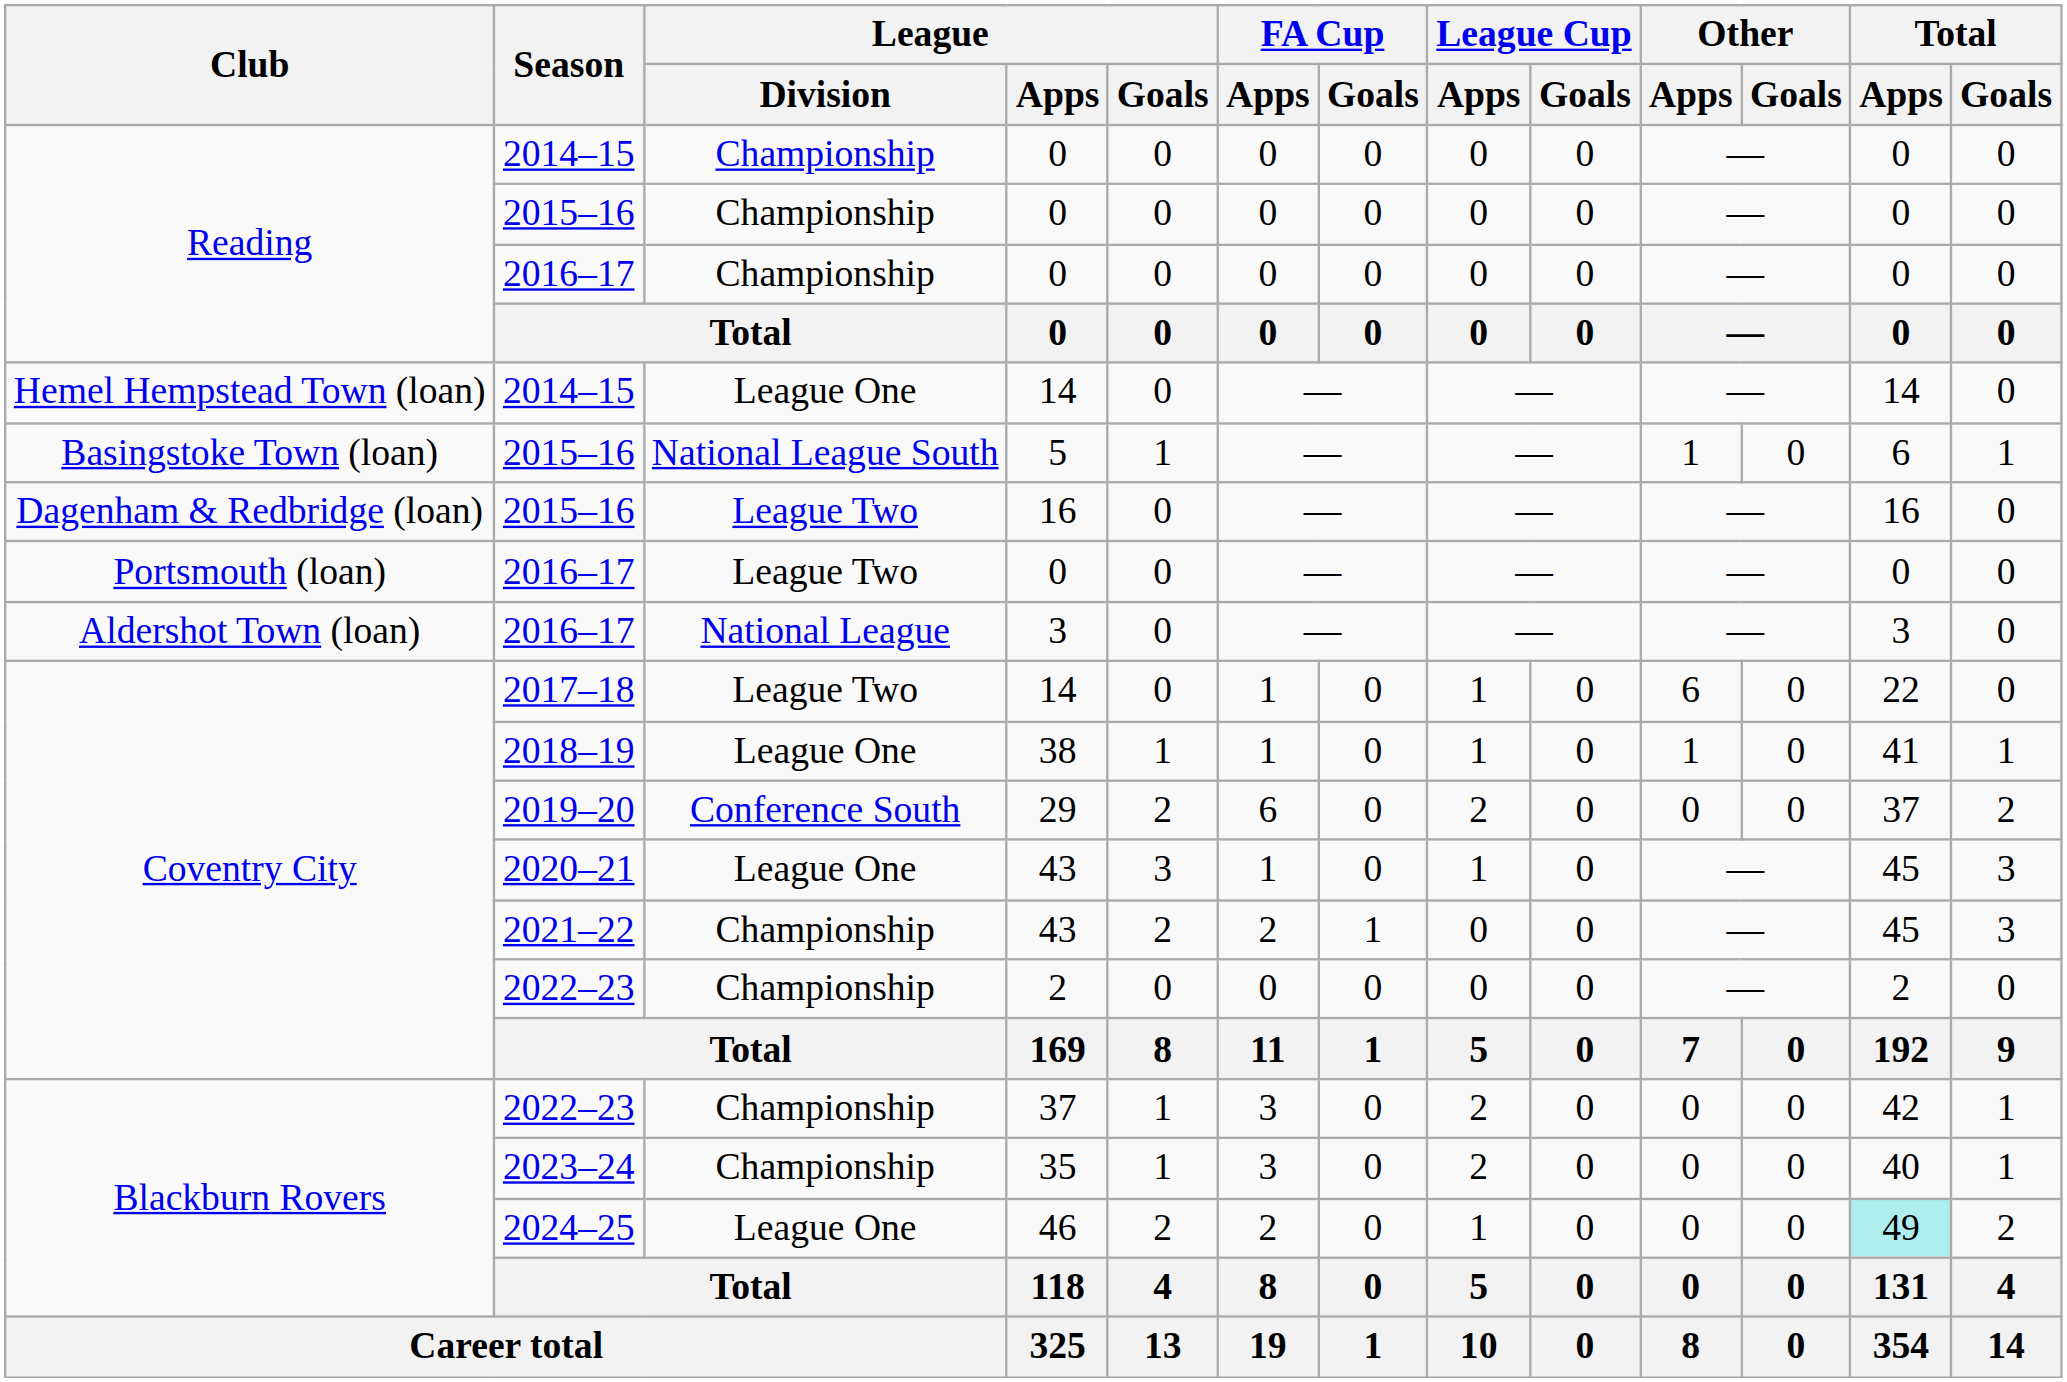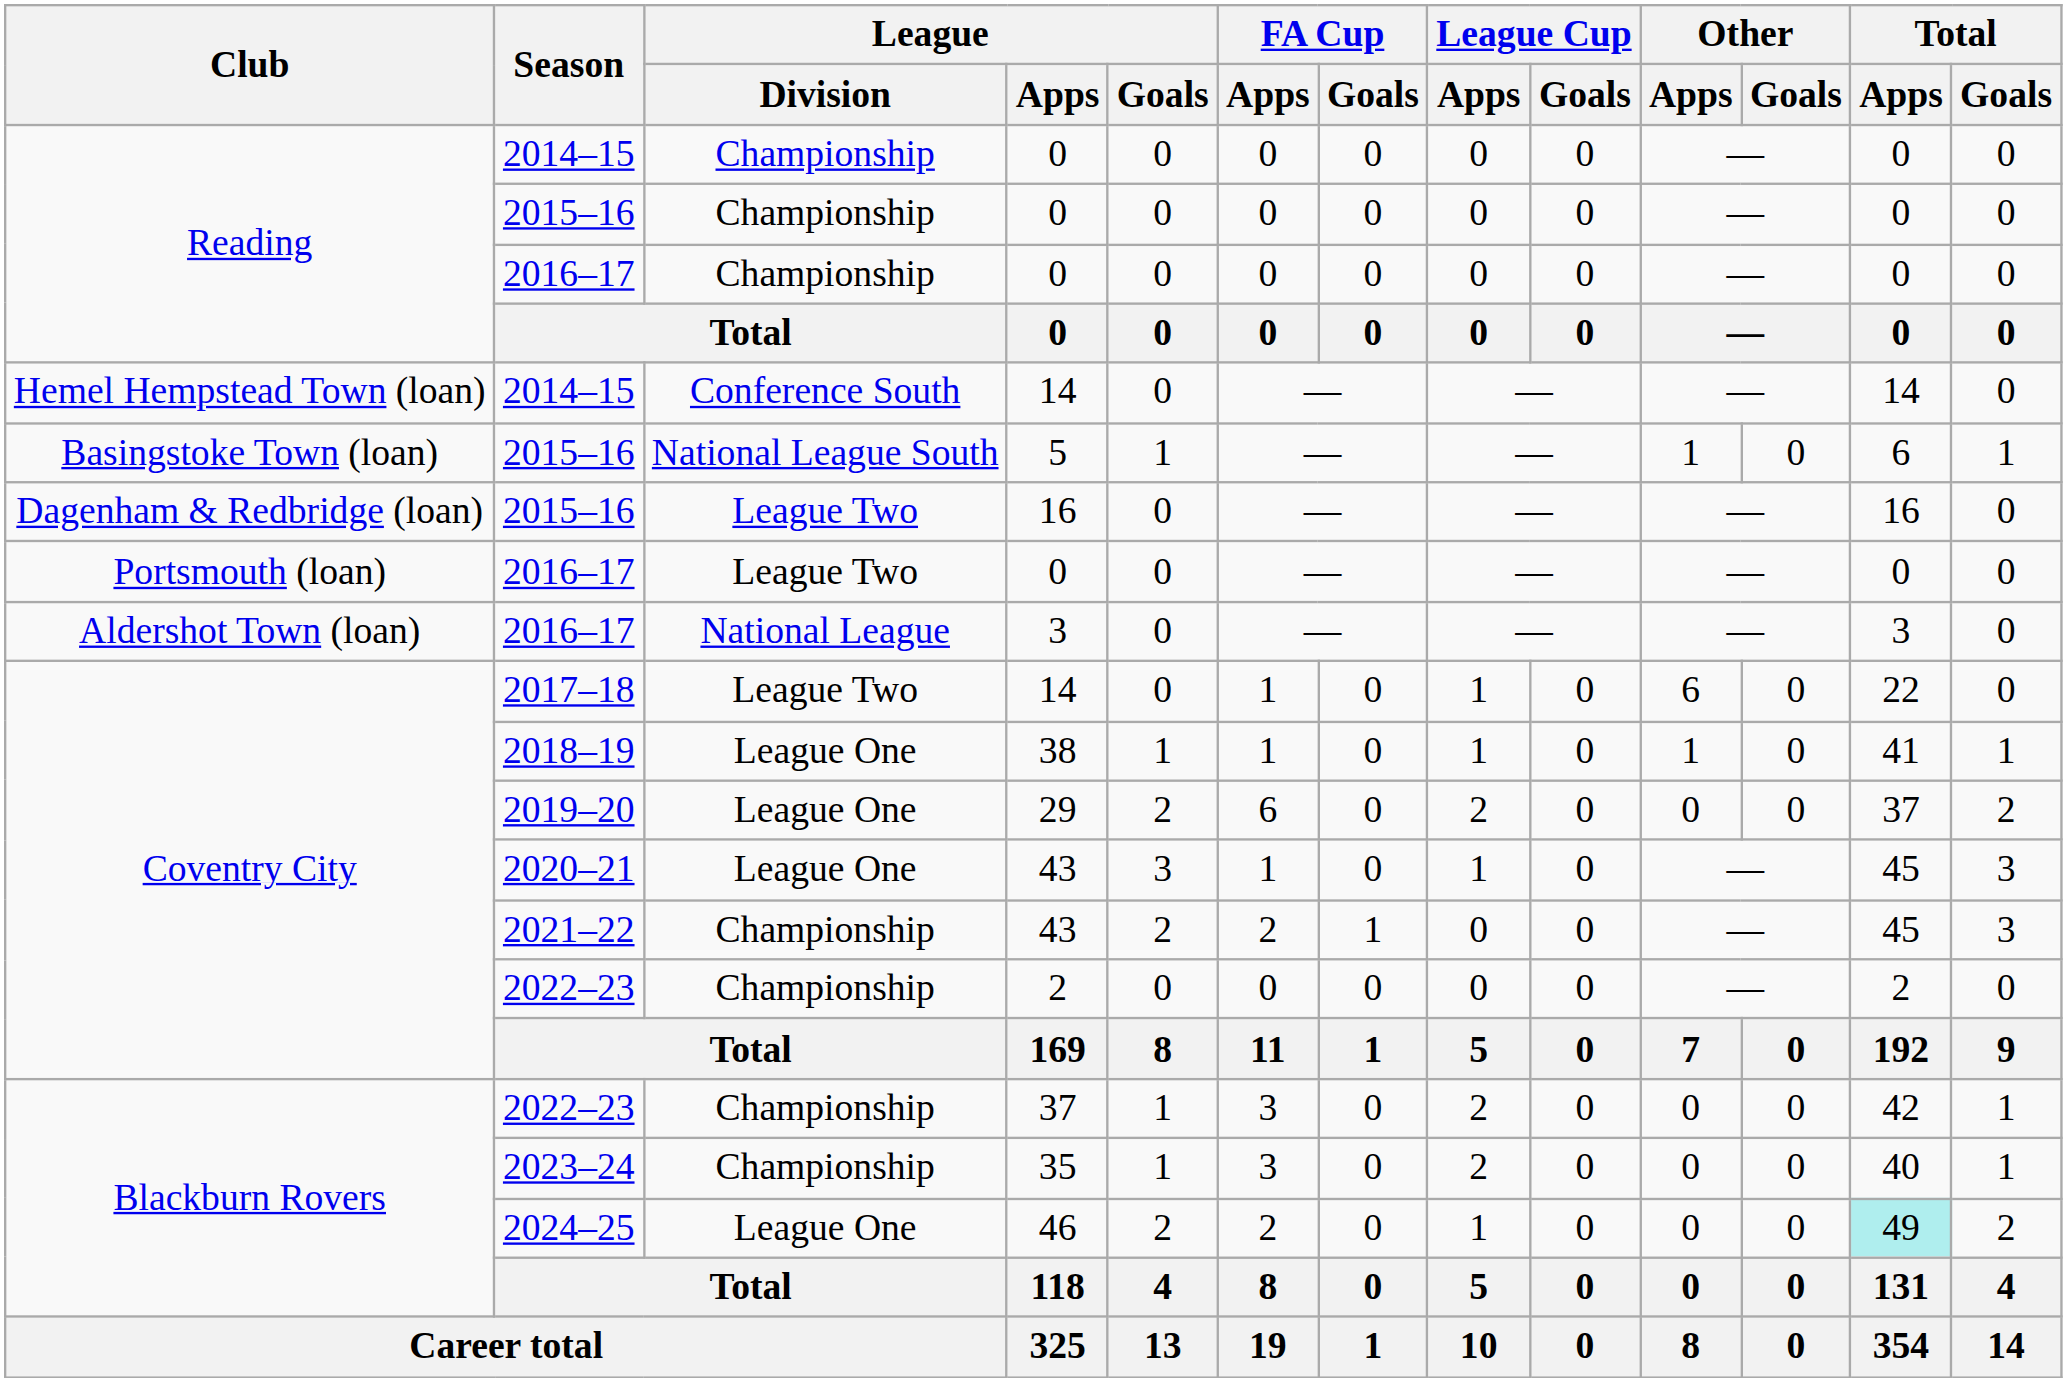2014–15 / 14 | League / Division: League One -> Conference South
29 | League / Division: Conference South -> League One
